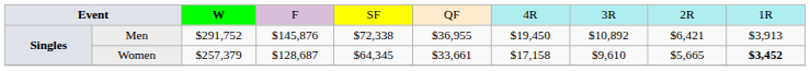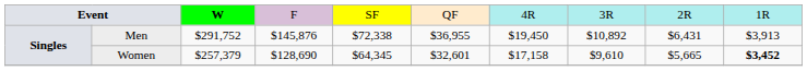Men | column 9: $6,421 -> $6,431
Women | column 4: $128,687 -> $128,690
Women | column 6: $33,661 -> $32,601
